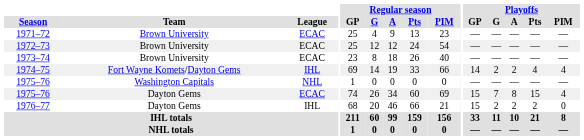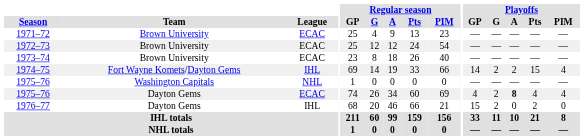1974–75 | Playoffs / Pts: 4 -> 15
1975–76 / Dayton Gems | Playoffs / GP: 15 -> 4
1975–76 / Dayton Gems | Playoffs / G: 7 -> 2
1975–76 / Dayton Gems | Playoffs / A: normal -> bold
1975–76 / Dayton Gems | Playoffs / Pts: 15 -> 4
1976–77 | Playoffs / A: 2 -> 0
